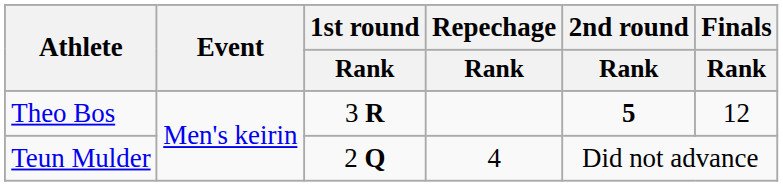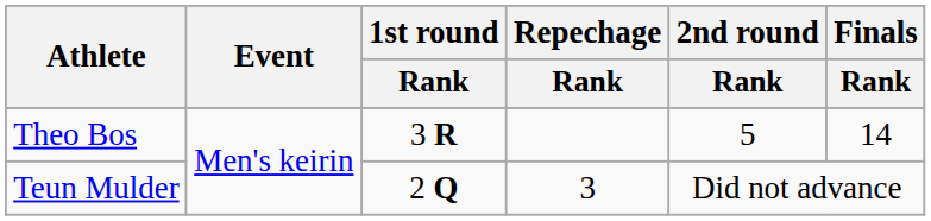Theo Bos | 2nd round / Rank: bold -> normal
Theo Bos | Finals / Rank: 12 -> 14
Teun Mulder | Repechage / Rank: 4 -> 3
